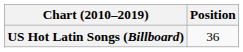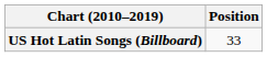US Hot Latin Songs (Billboard) | Position: 36 -> 33
